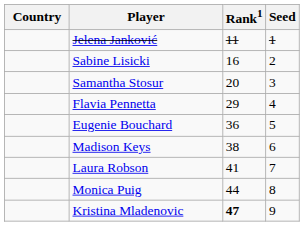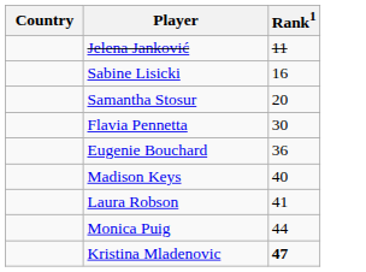- column: Seed | 1 | 2 | 3 | 4 | 5 | 6 | 7 | 8 | 9
Flavia Pennetta | Rank1: 29 -> 30
Madison Keys | Rank1: 38 -> 40
